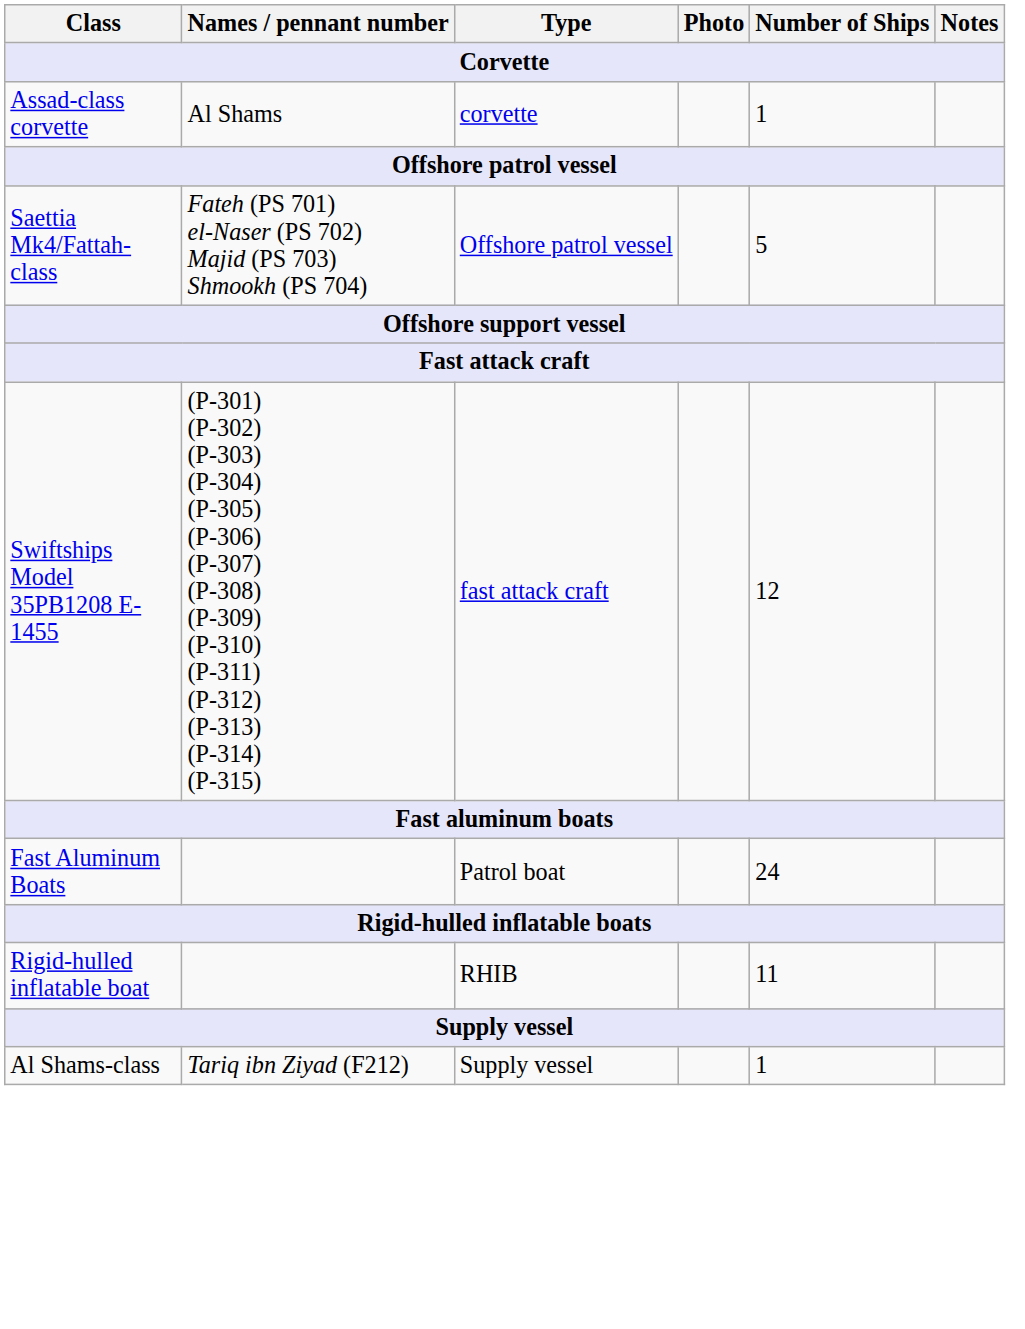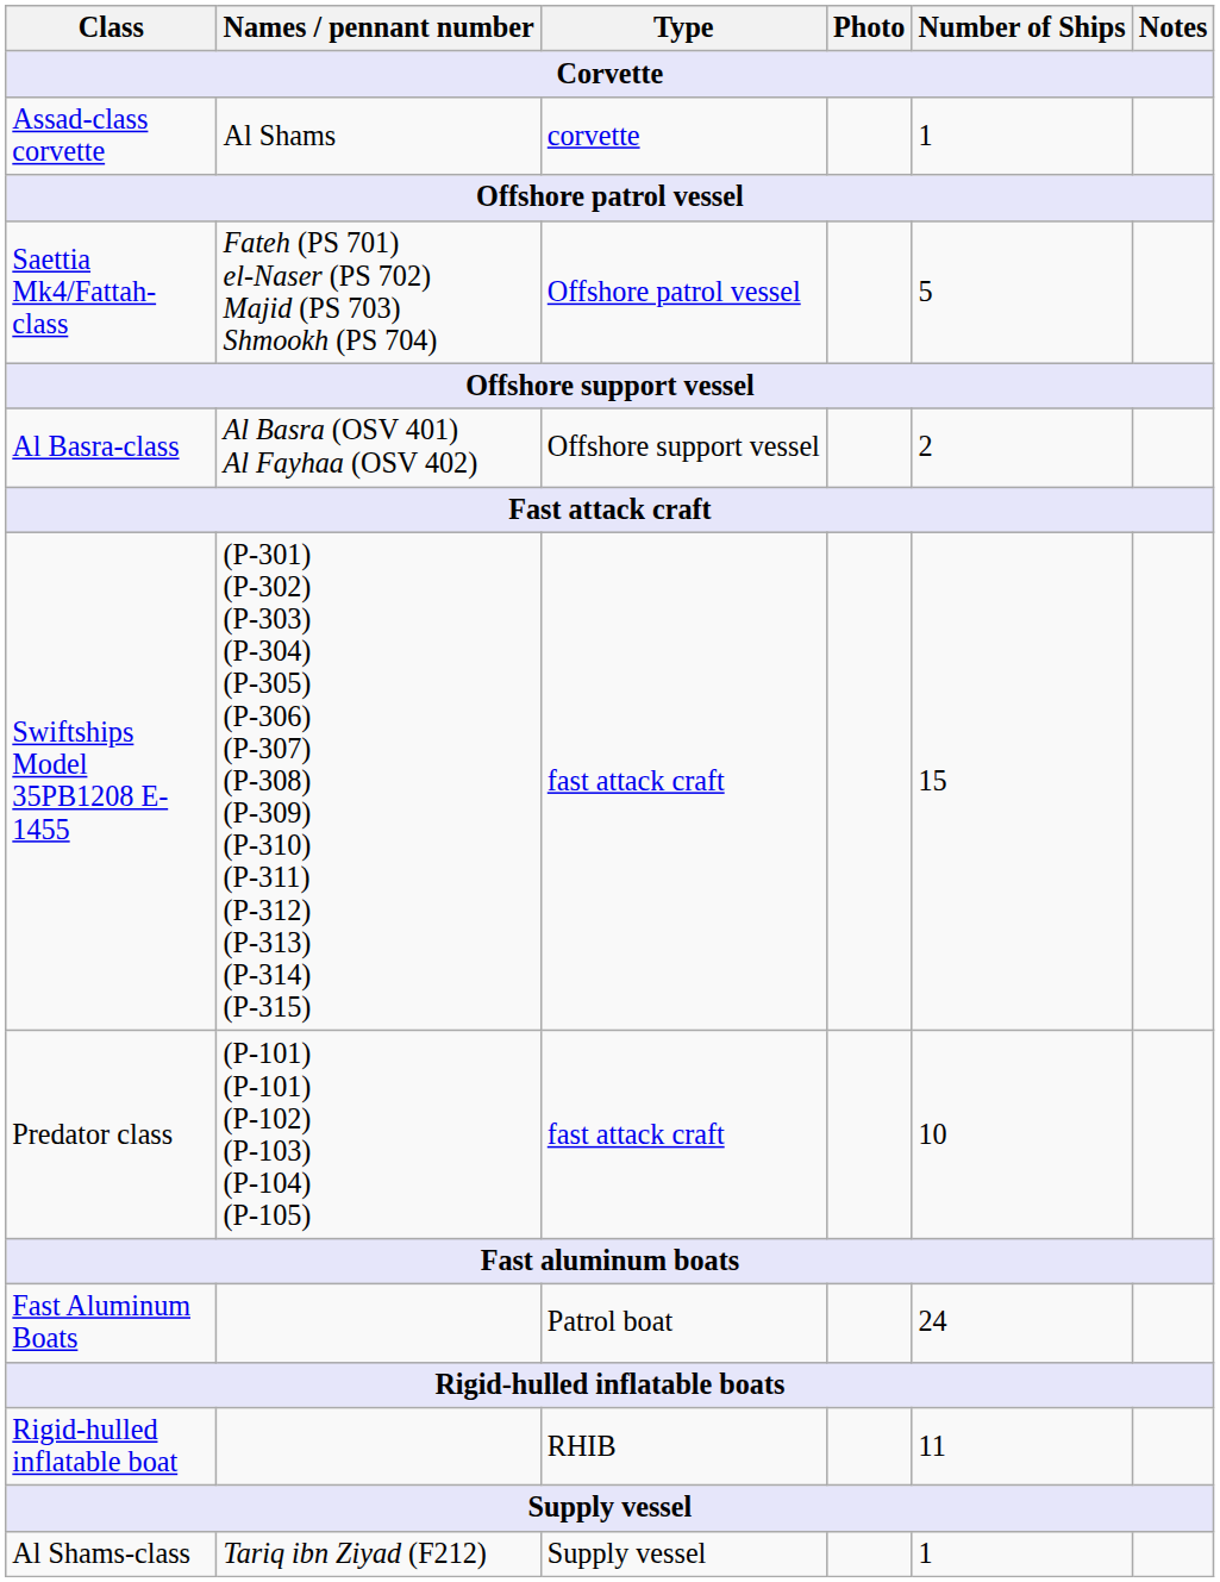+ row: Al Basra-class | Al Basra (OSV 401) Al Fayhaa (OSV 402) | Offshore support vessel | 2
Swiftships Model 35PB1208 E-1455 | Number of Ships: 12 -> 15
+ row: Predator class | (P-101) (P-101) (P-102) (P-103) (P-104) (P-105) | fast attack craft | 10
